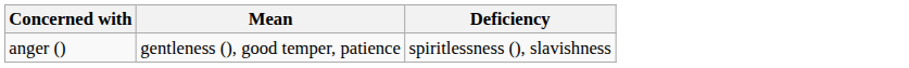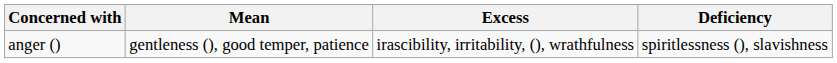+ column: Excess | irascibility, irritability, (), wrathfulness
